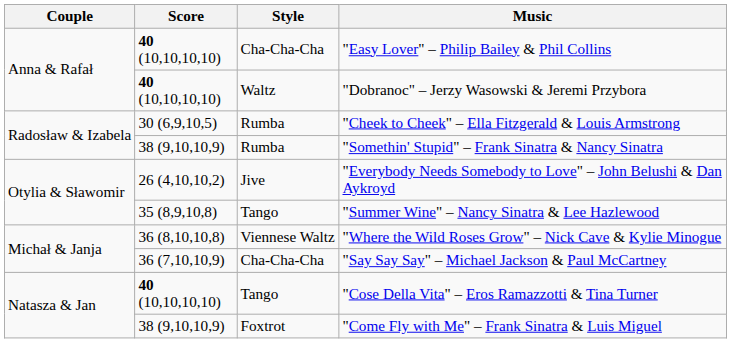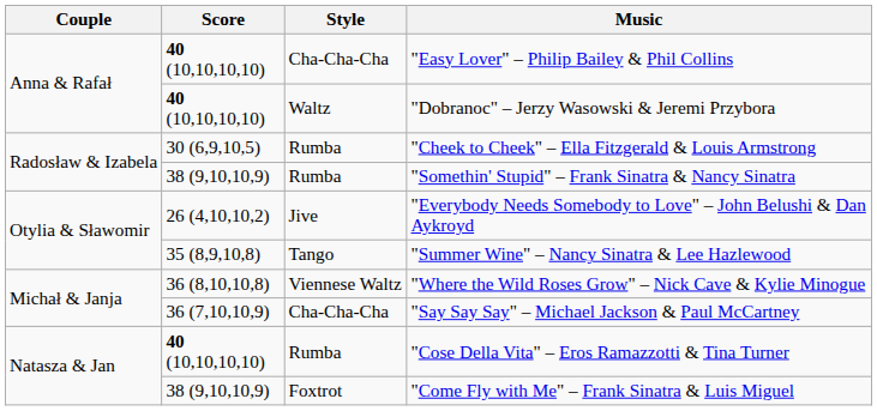"Cose Della Vita" – Eros Ramazzotti & Tina Turner | Style: Tango -> Rumba
